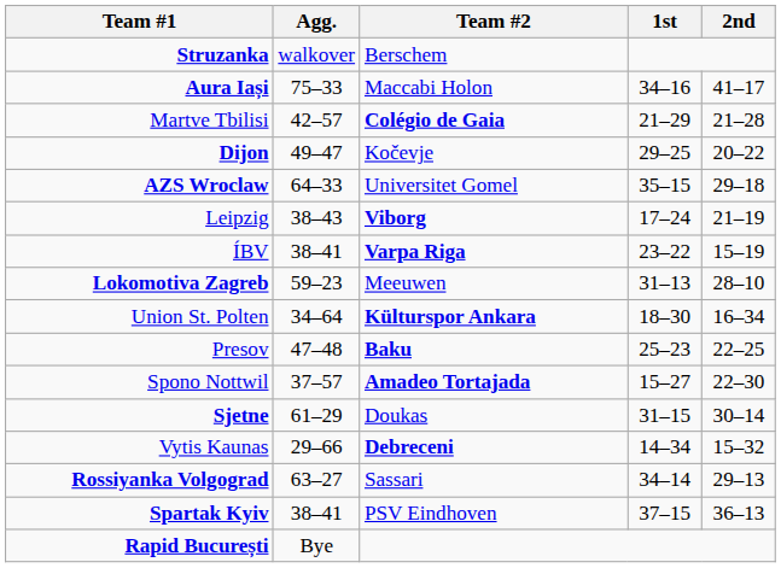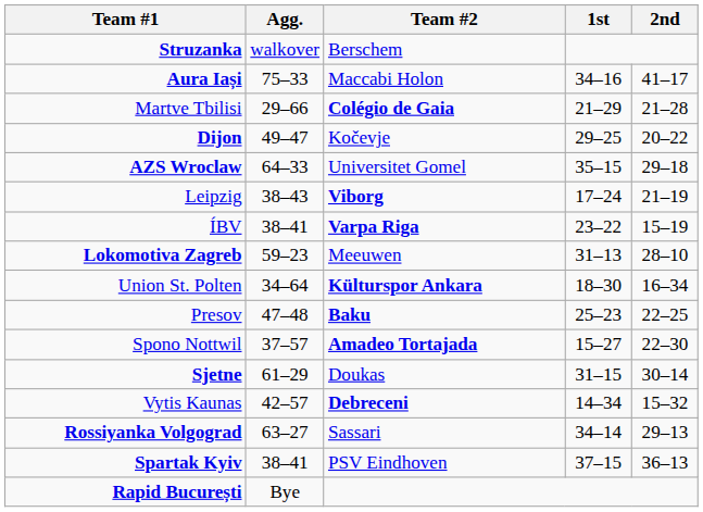Martve Tbilisi | Agg.: 42–57 -> 29–66
Vytis Kaunas | Agg.: 29–66 -> 42–57
